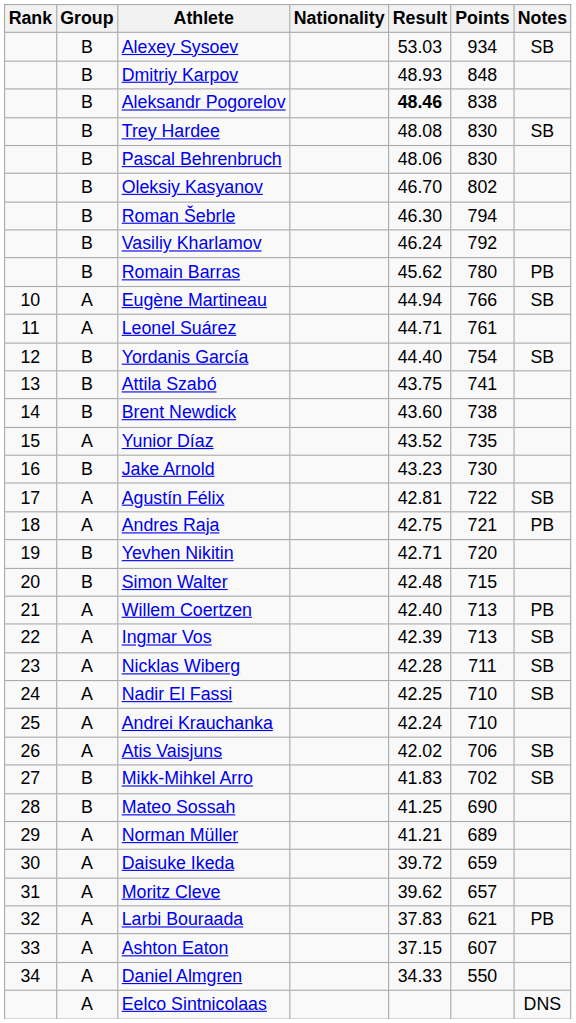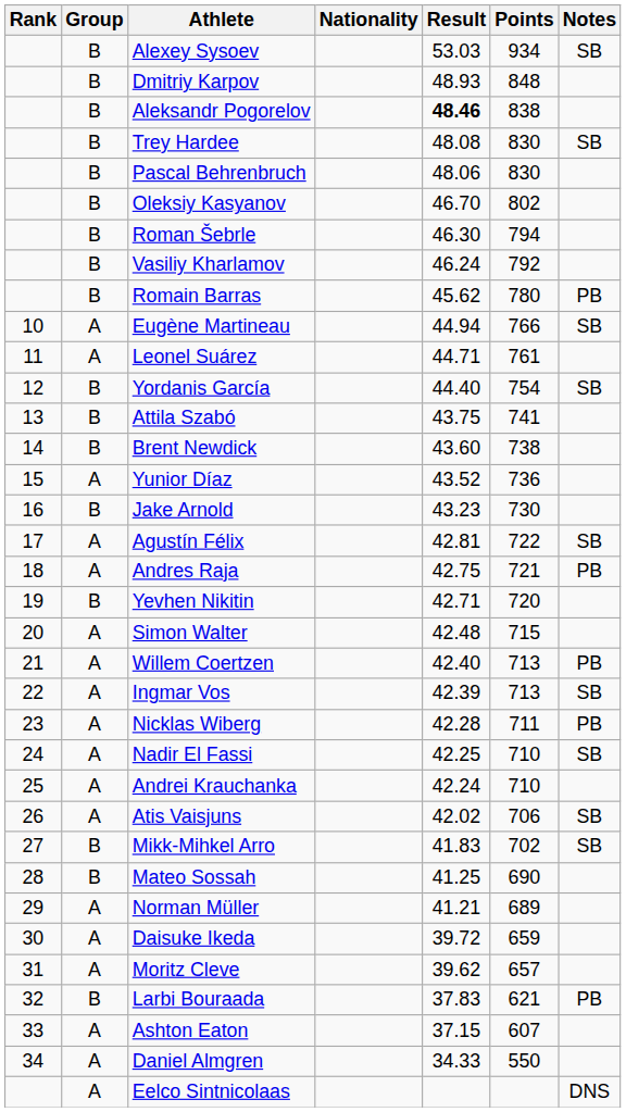Yunior Díaz | Points: 735 -> 736
Simon Walter | Group: B -> A
Nicklas Wiberg | Notes: SB -> PB
Larbi Bouraada | Group: A -> B
